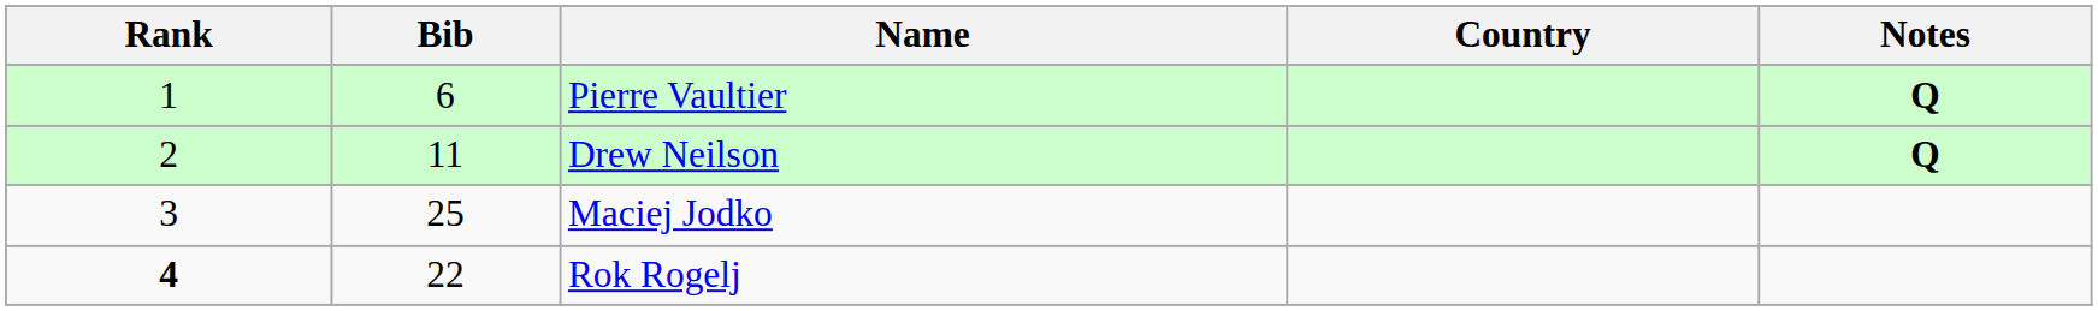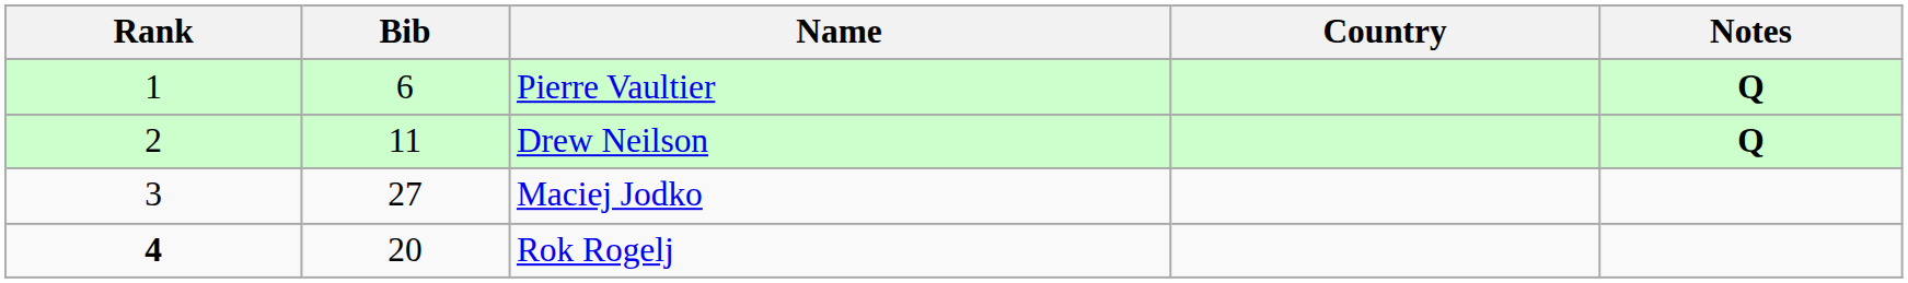Maciej Jodko | Bib: 25 -> 27
Rok Rogelj | Bib: 22 -> 20
